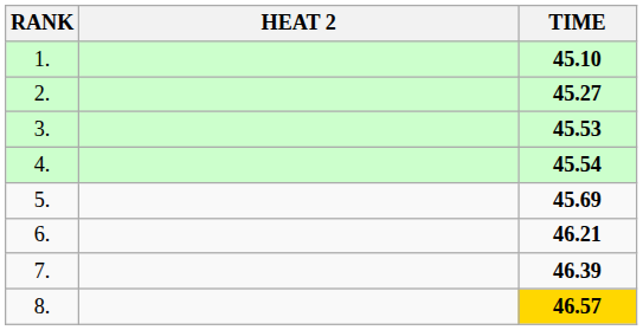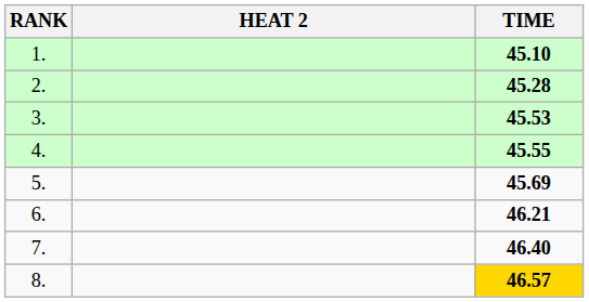2. | TIME: 45.27 -> 45.28
4. | TIME: 45.54 -> 45.55
7. | TIME: 46.39 -> 46.40
